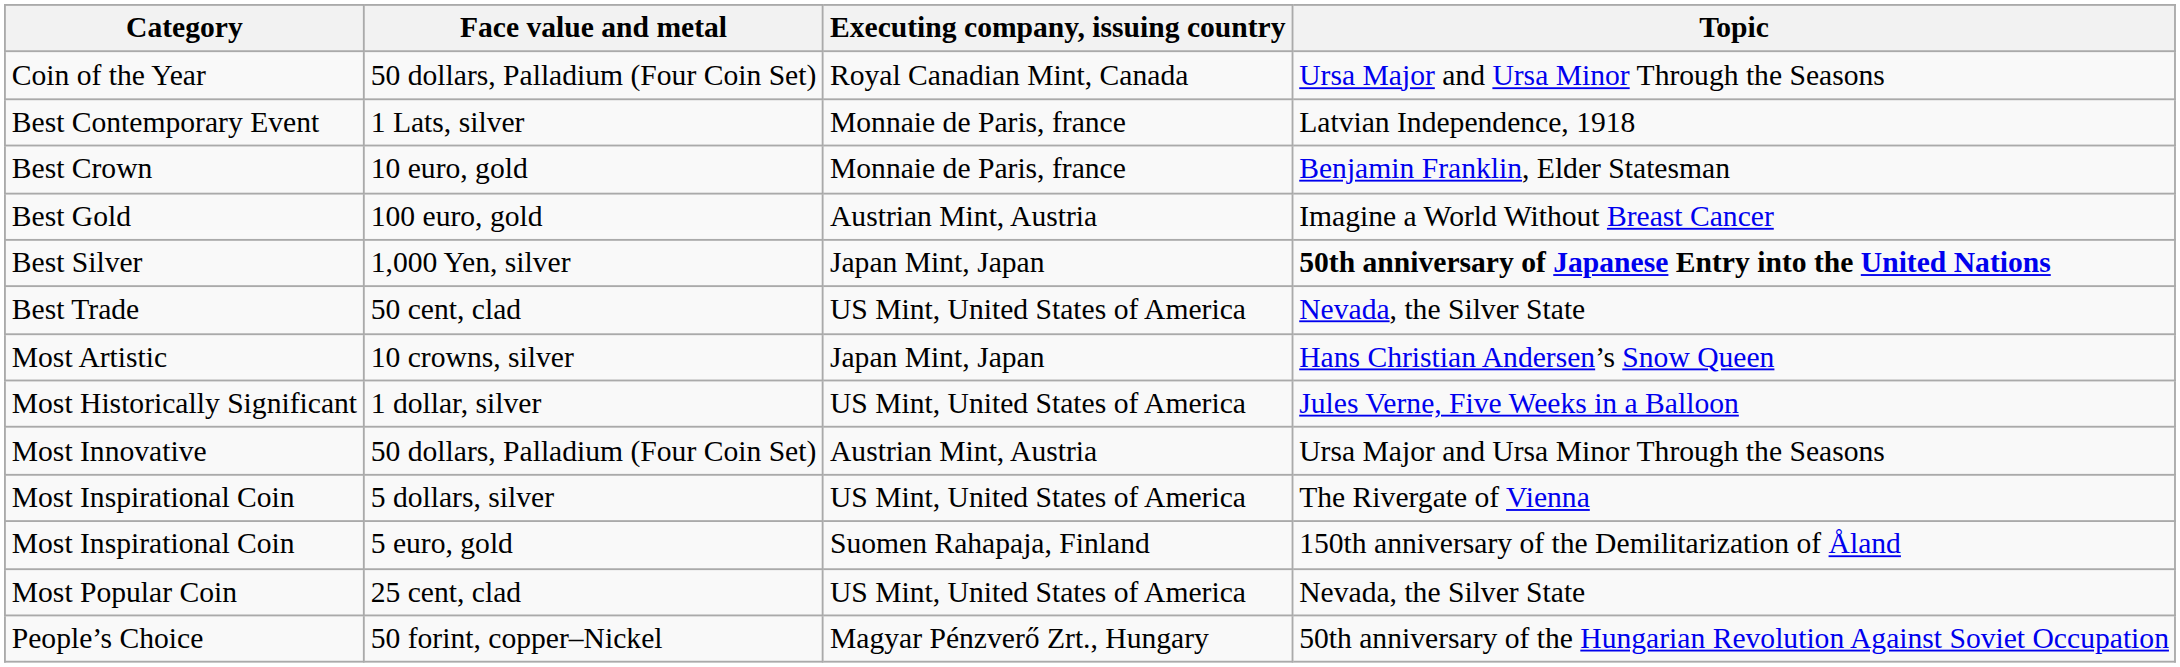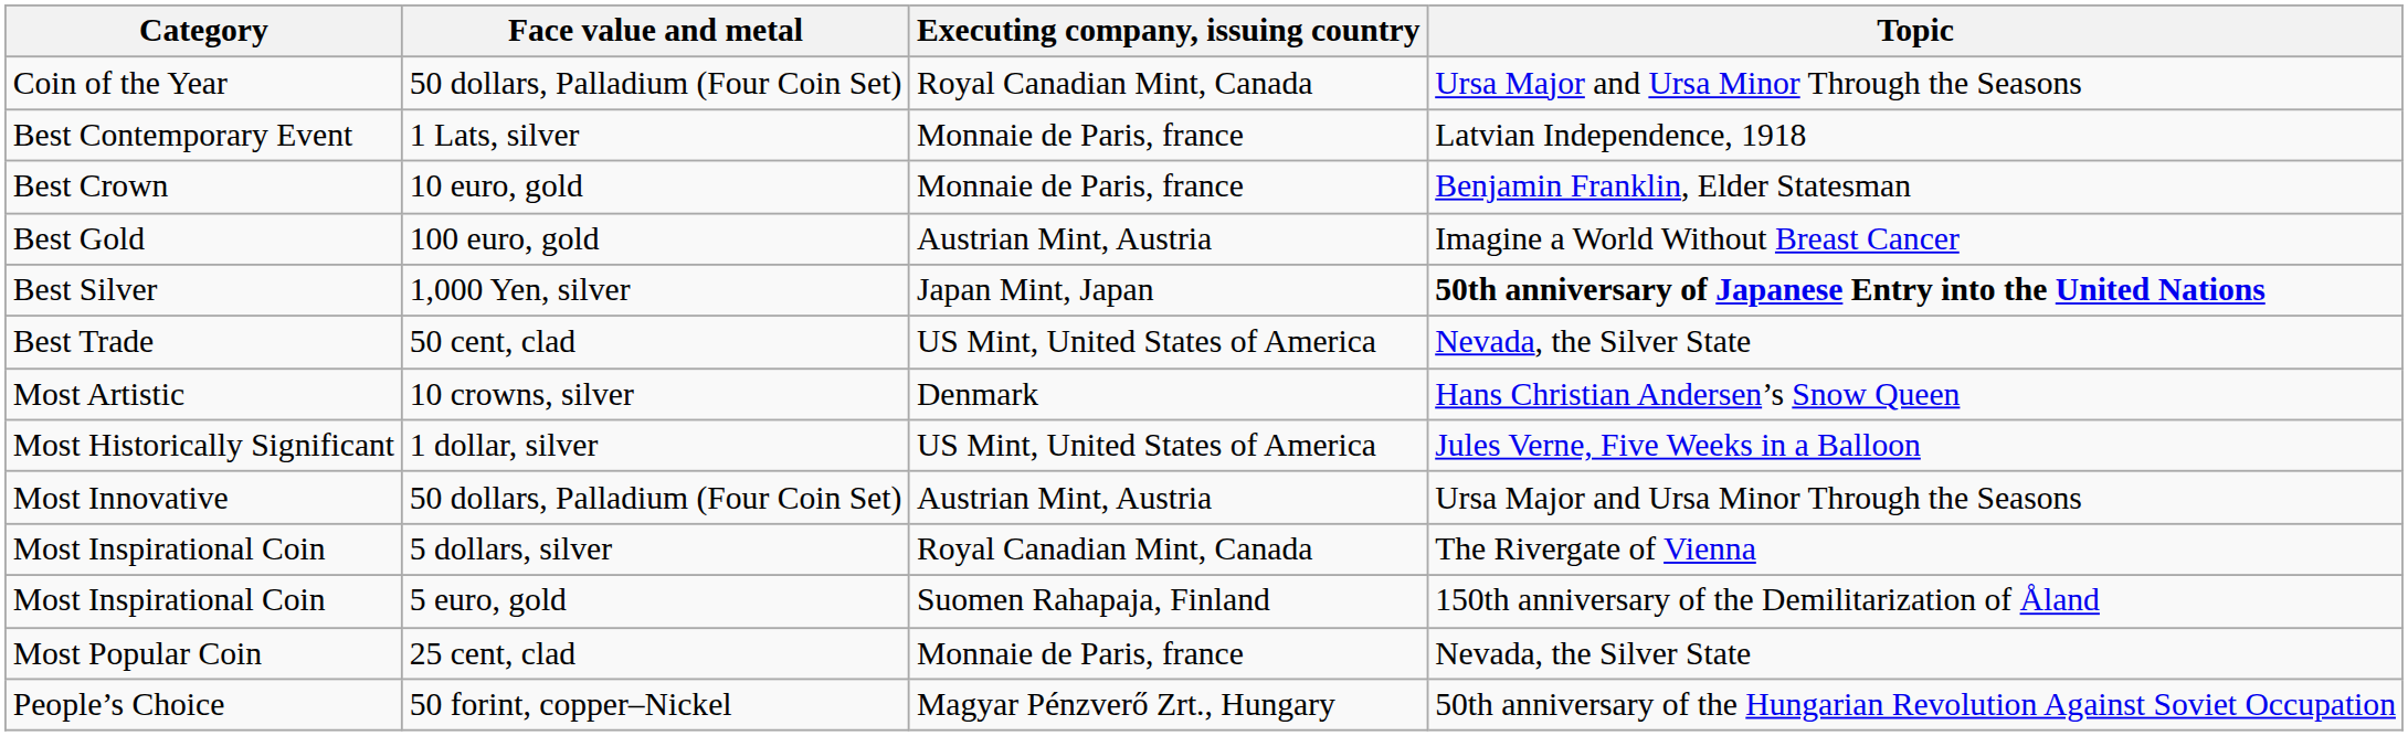Most Artistic | Executing company, issuing country: Japan Mint, Japan -> Denmark
Most Inspirational Coin / 5 dollars, silver | Executing company, issuing country: US Mint, United States of America -> Royal Canadian Mint, Canada
Most Popular Coin | Executing company, issuing country: US Mint, United States of America -> Monnaie de Paris, france
